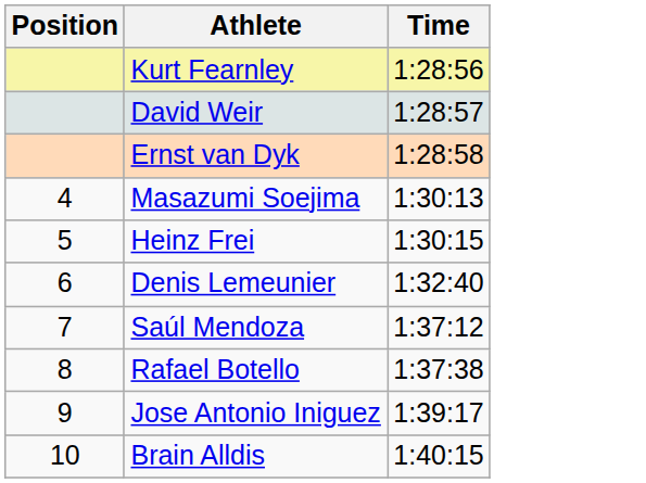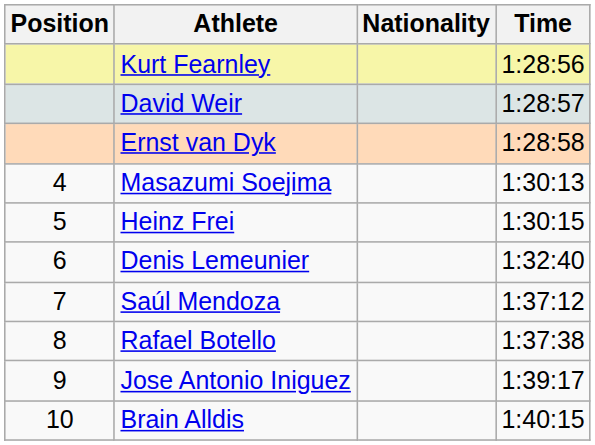+ column: Nationality
